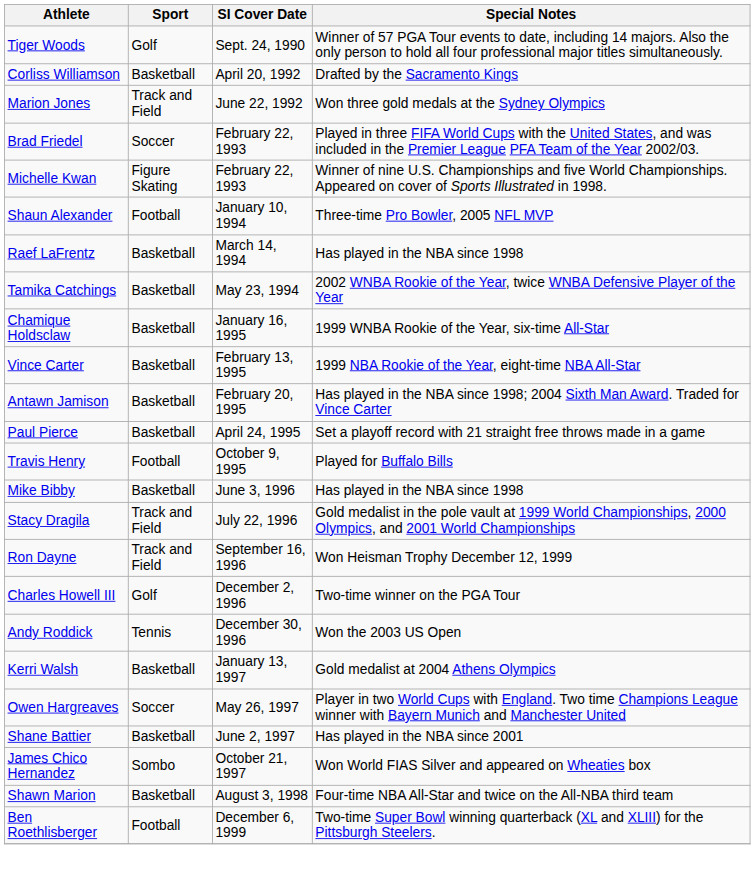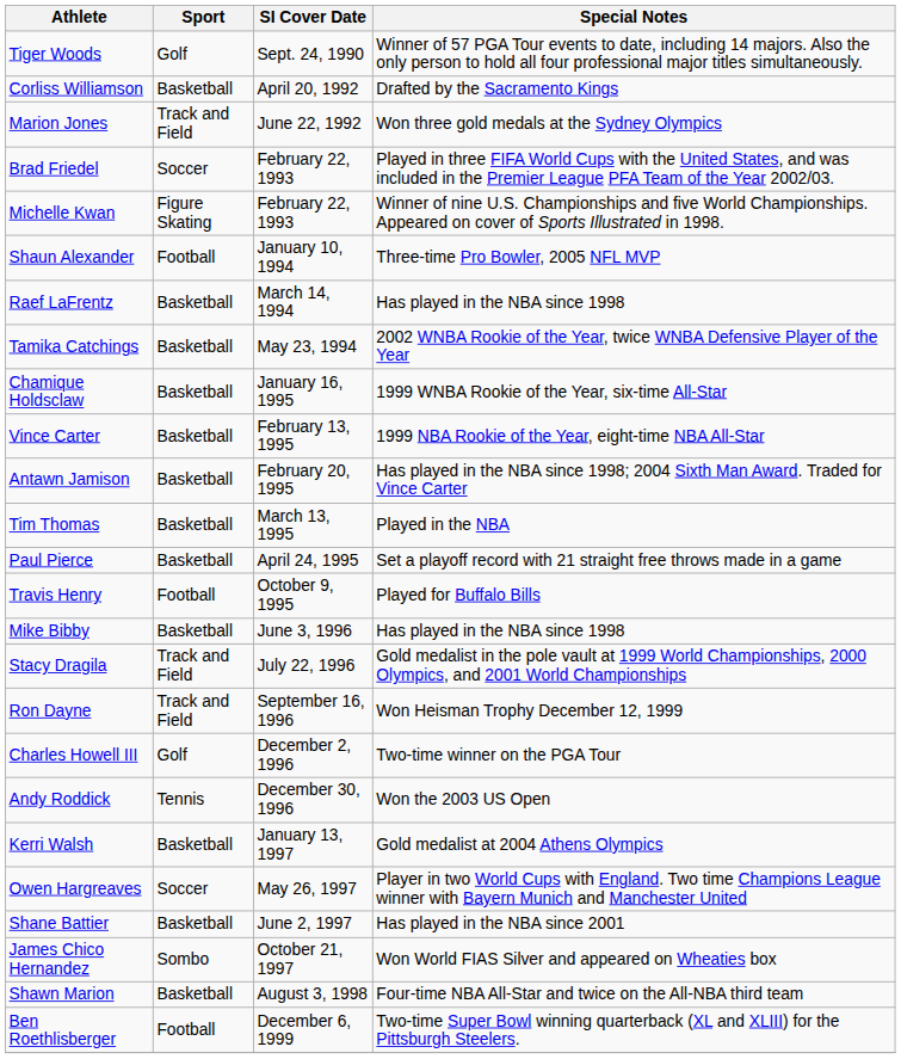+ row: Tim Thomas | Basketball | March 13, 1995 | Played in the NBA
